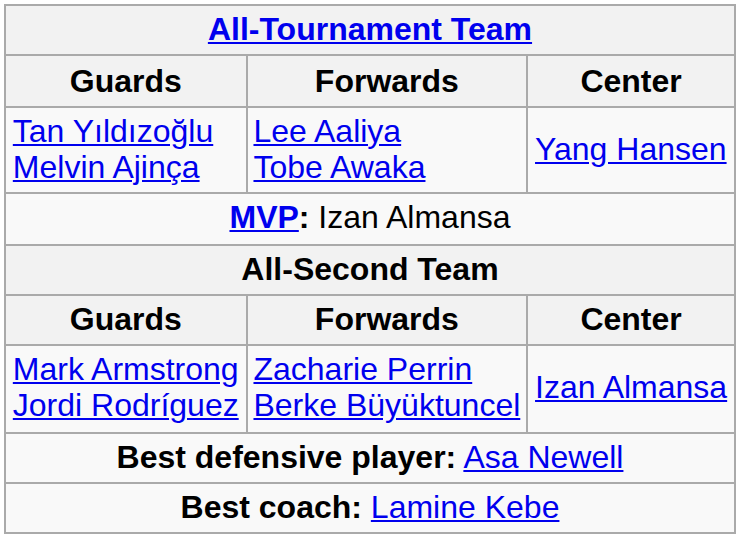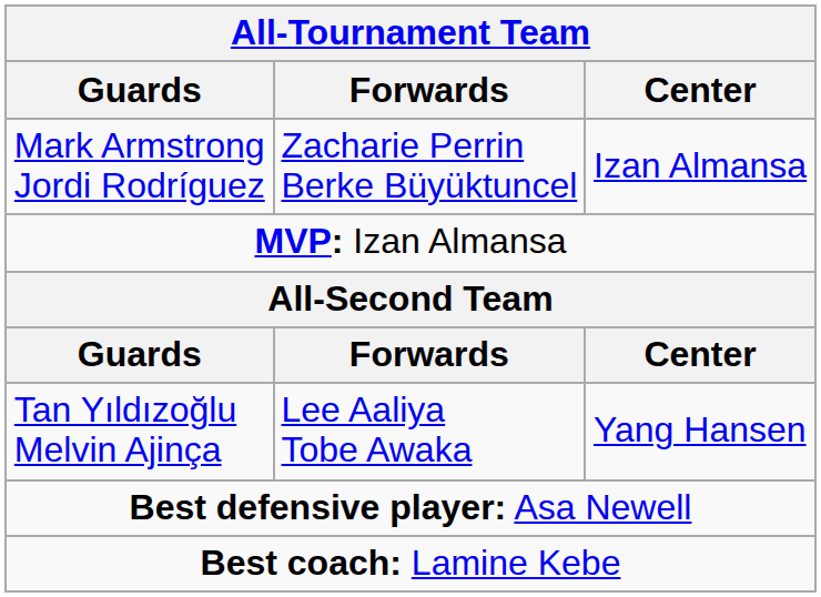rows swapped: Mark Armstrong Jordi Rodríguez <-> Tan Yıldızoğlu Melvin Ajinça
